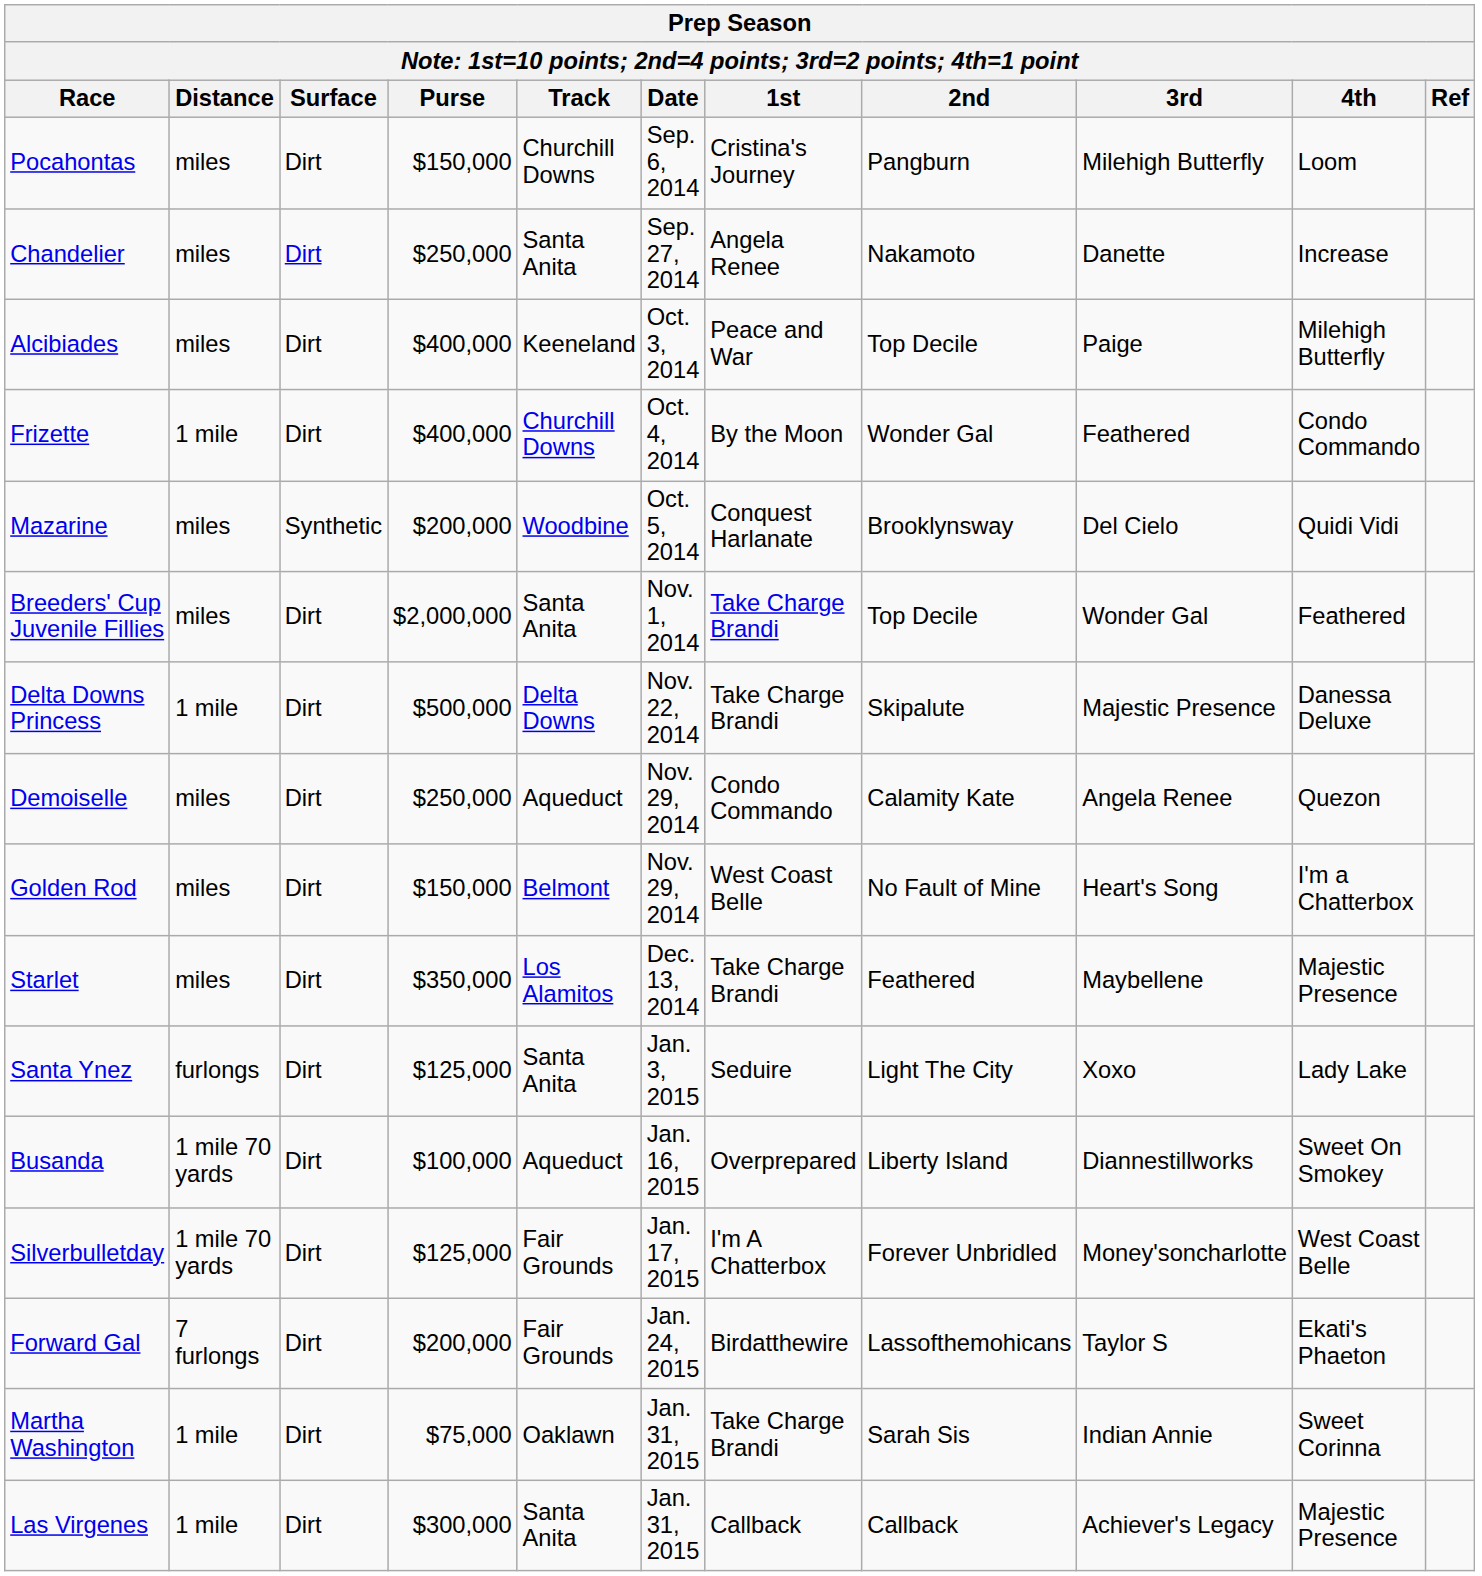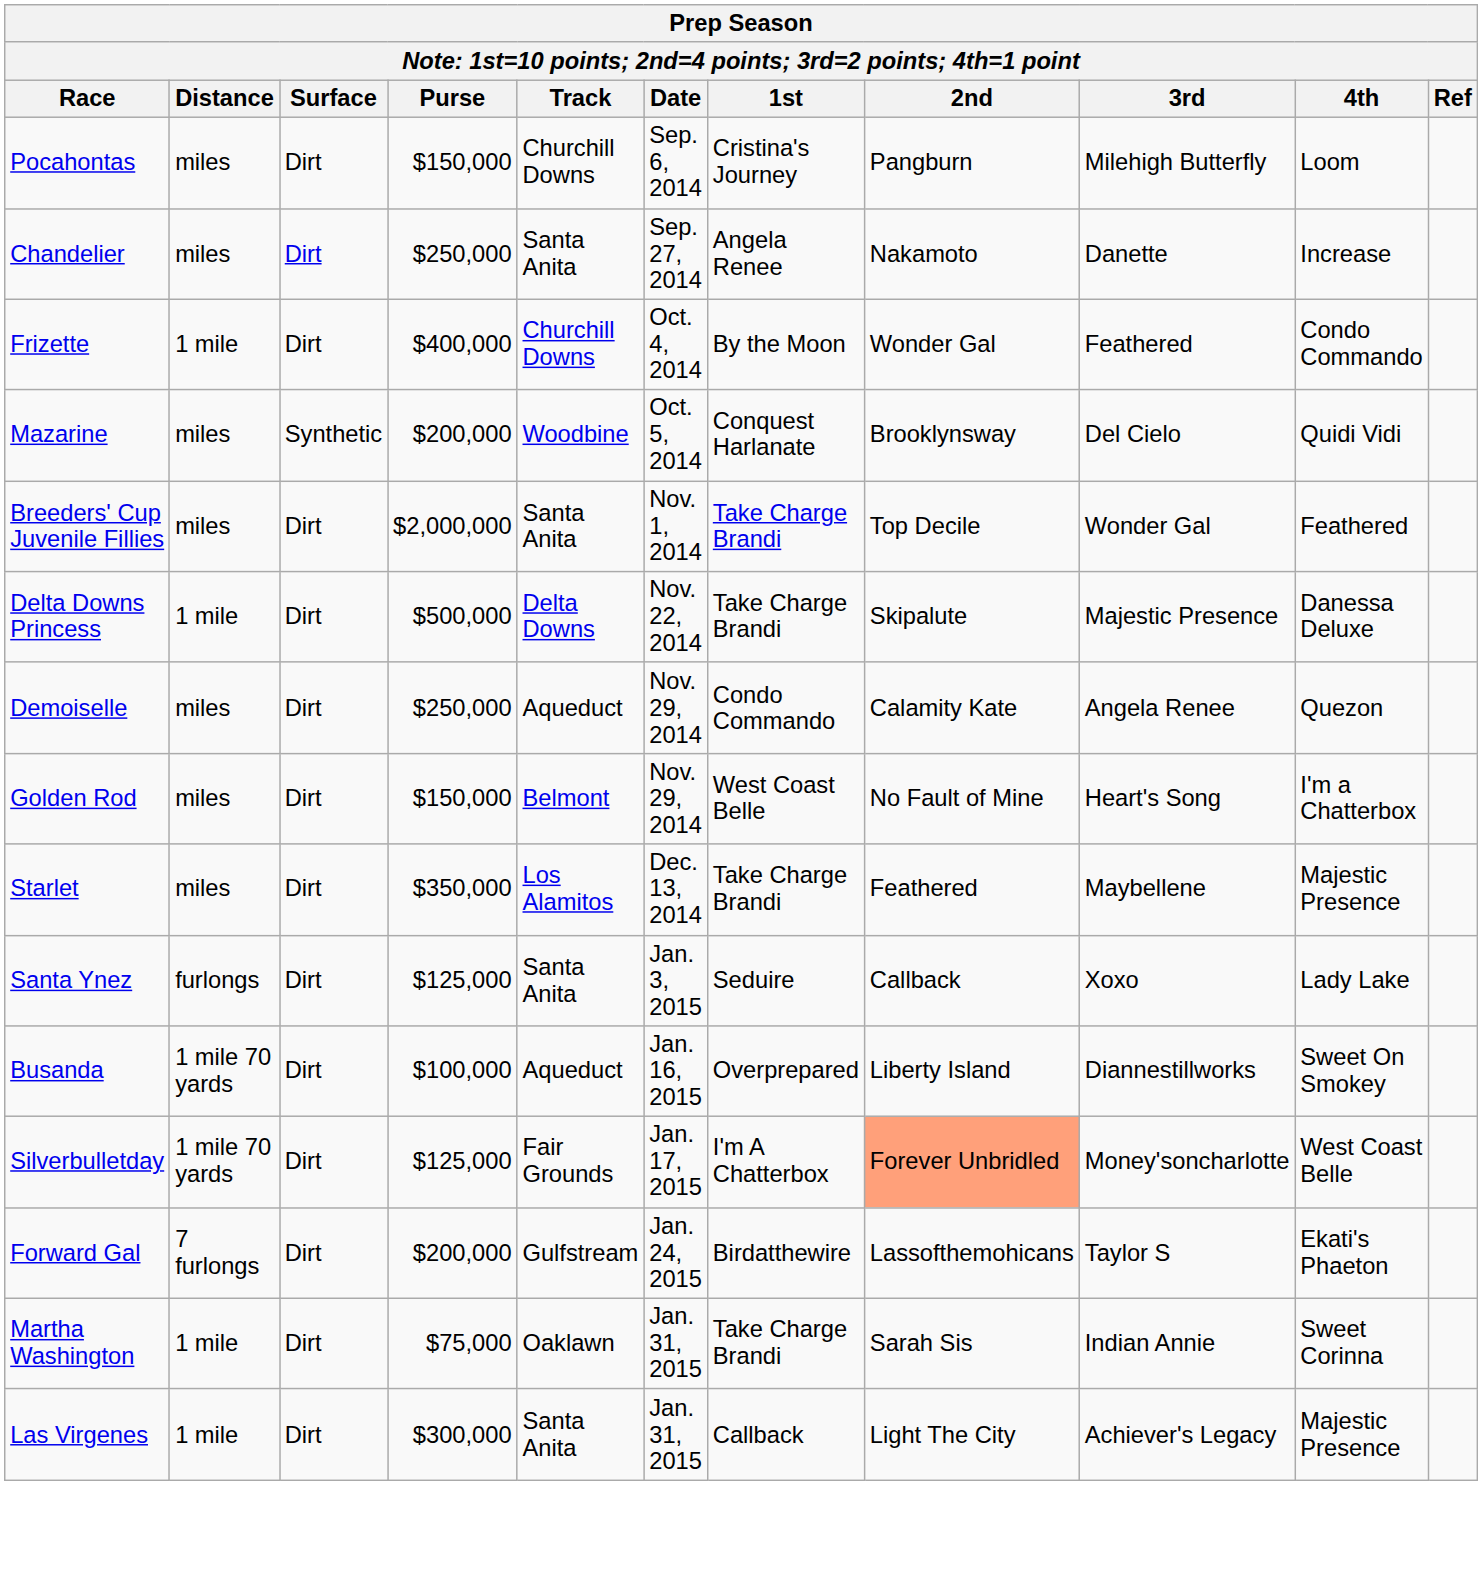- row: Alcibiades | miles | Dirt | $400,000 | Keeneland | Oct. 3, 2014 | Peace and War | Top Decile | Paige | Milehigh Butterfly
Santa Ynez | 2nd: Light The City -> Callback
Silverbulletday | 2nd: no background -> lightsalmon background
Forward Gal | Track: Fair Grounds -> Gulfstream
Las Virgenes | 2nd: Callback -> Light The City
